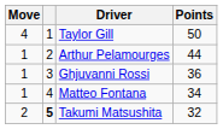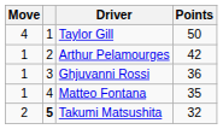Arthur Pelamourges | Points: 44 -> 42
Matteo Fontana | Points: 34 -> 35
